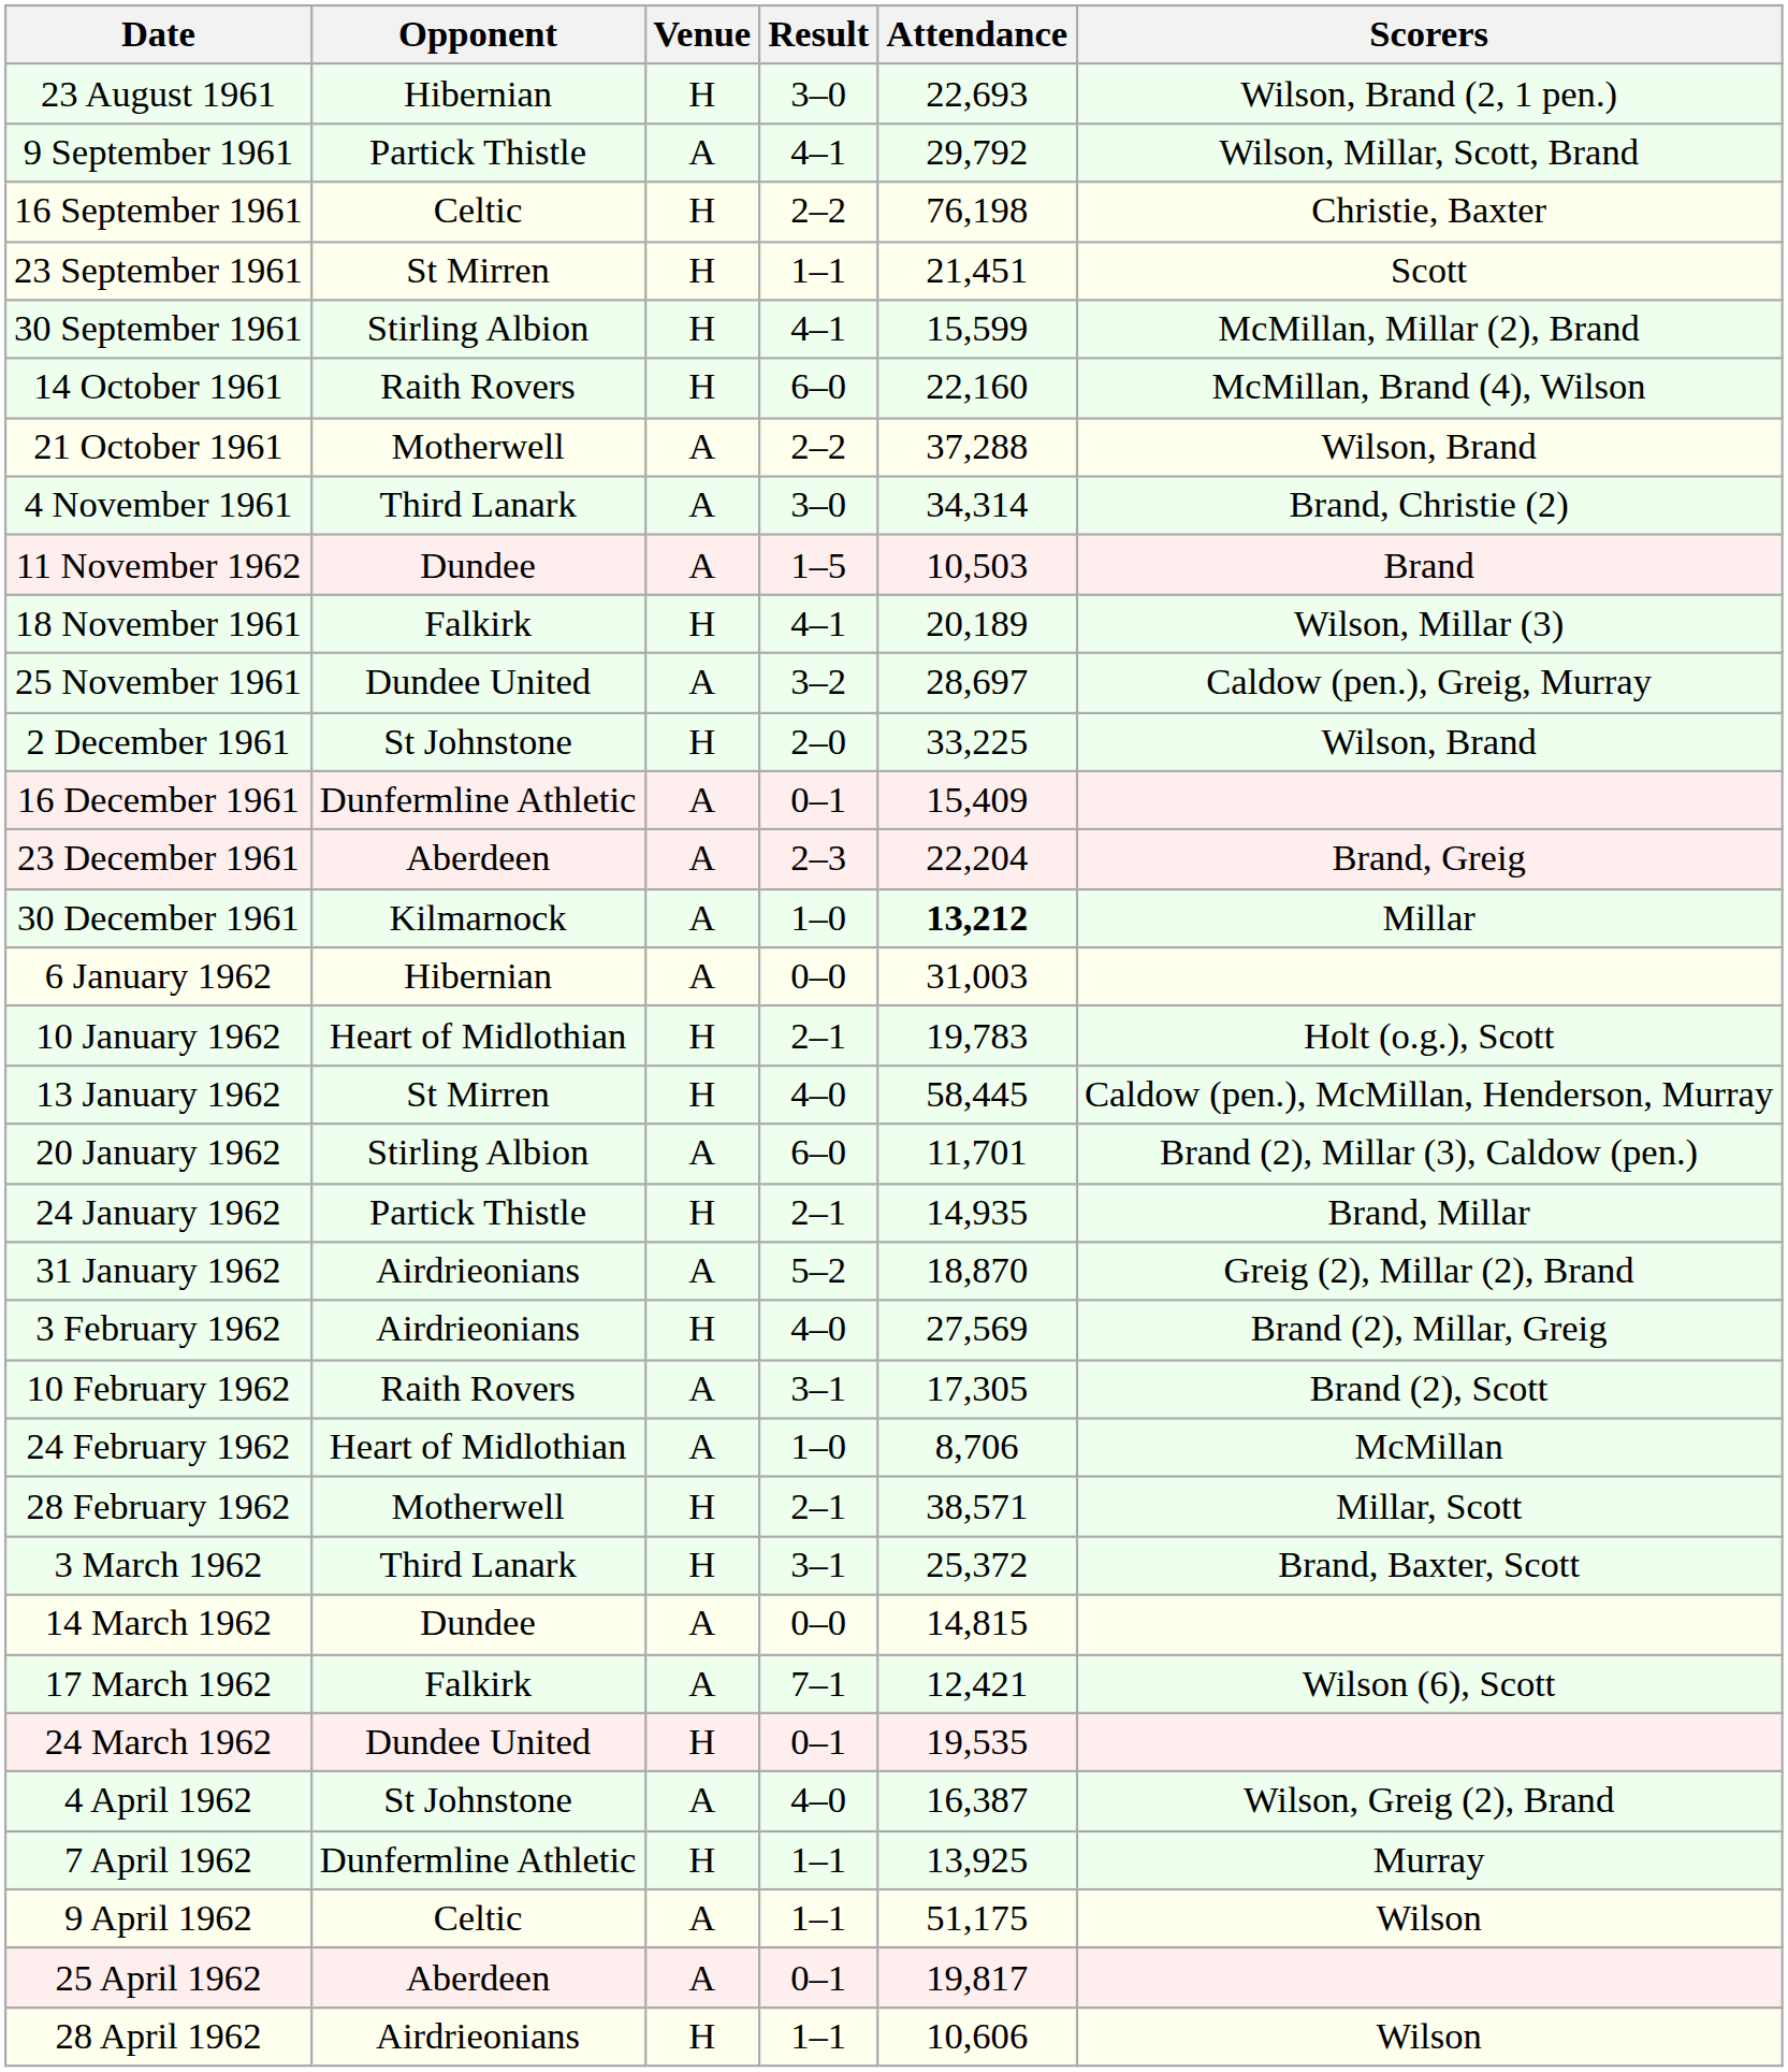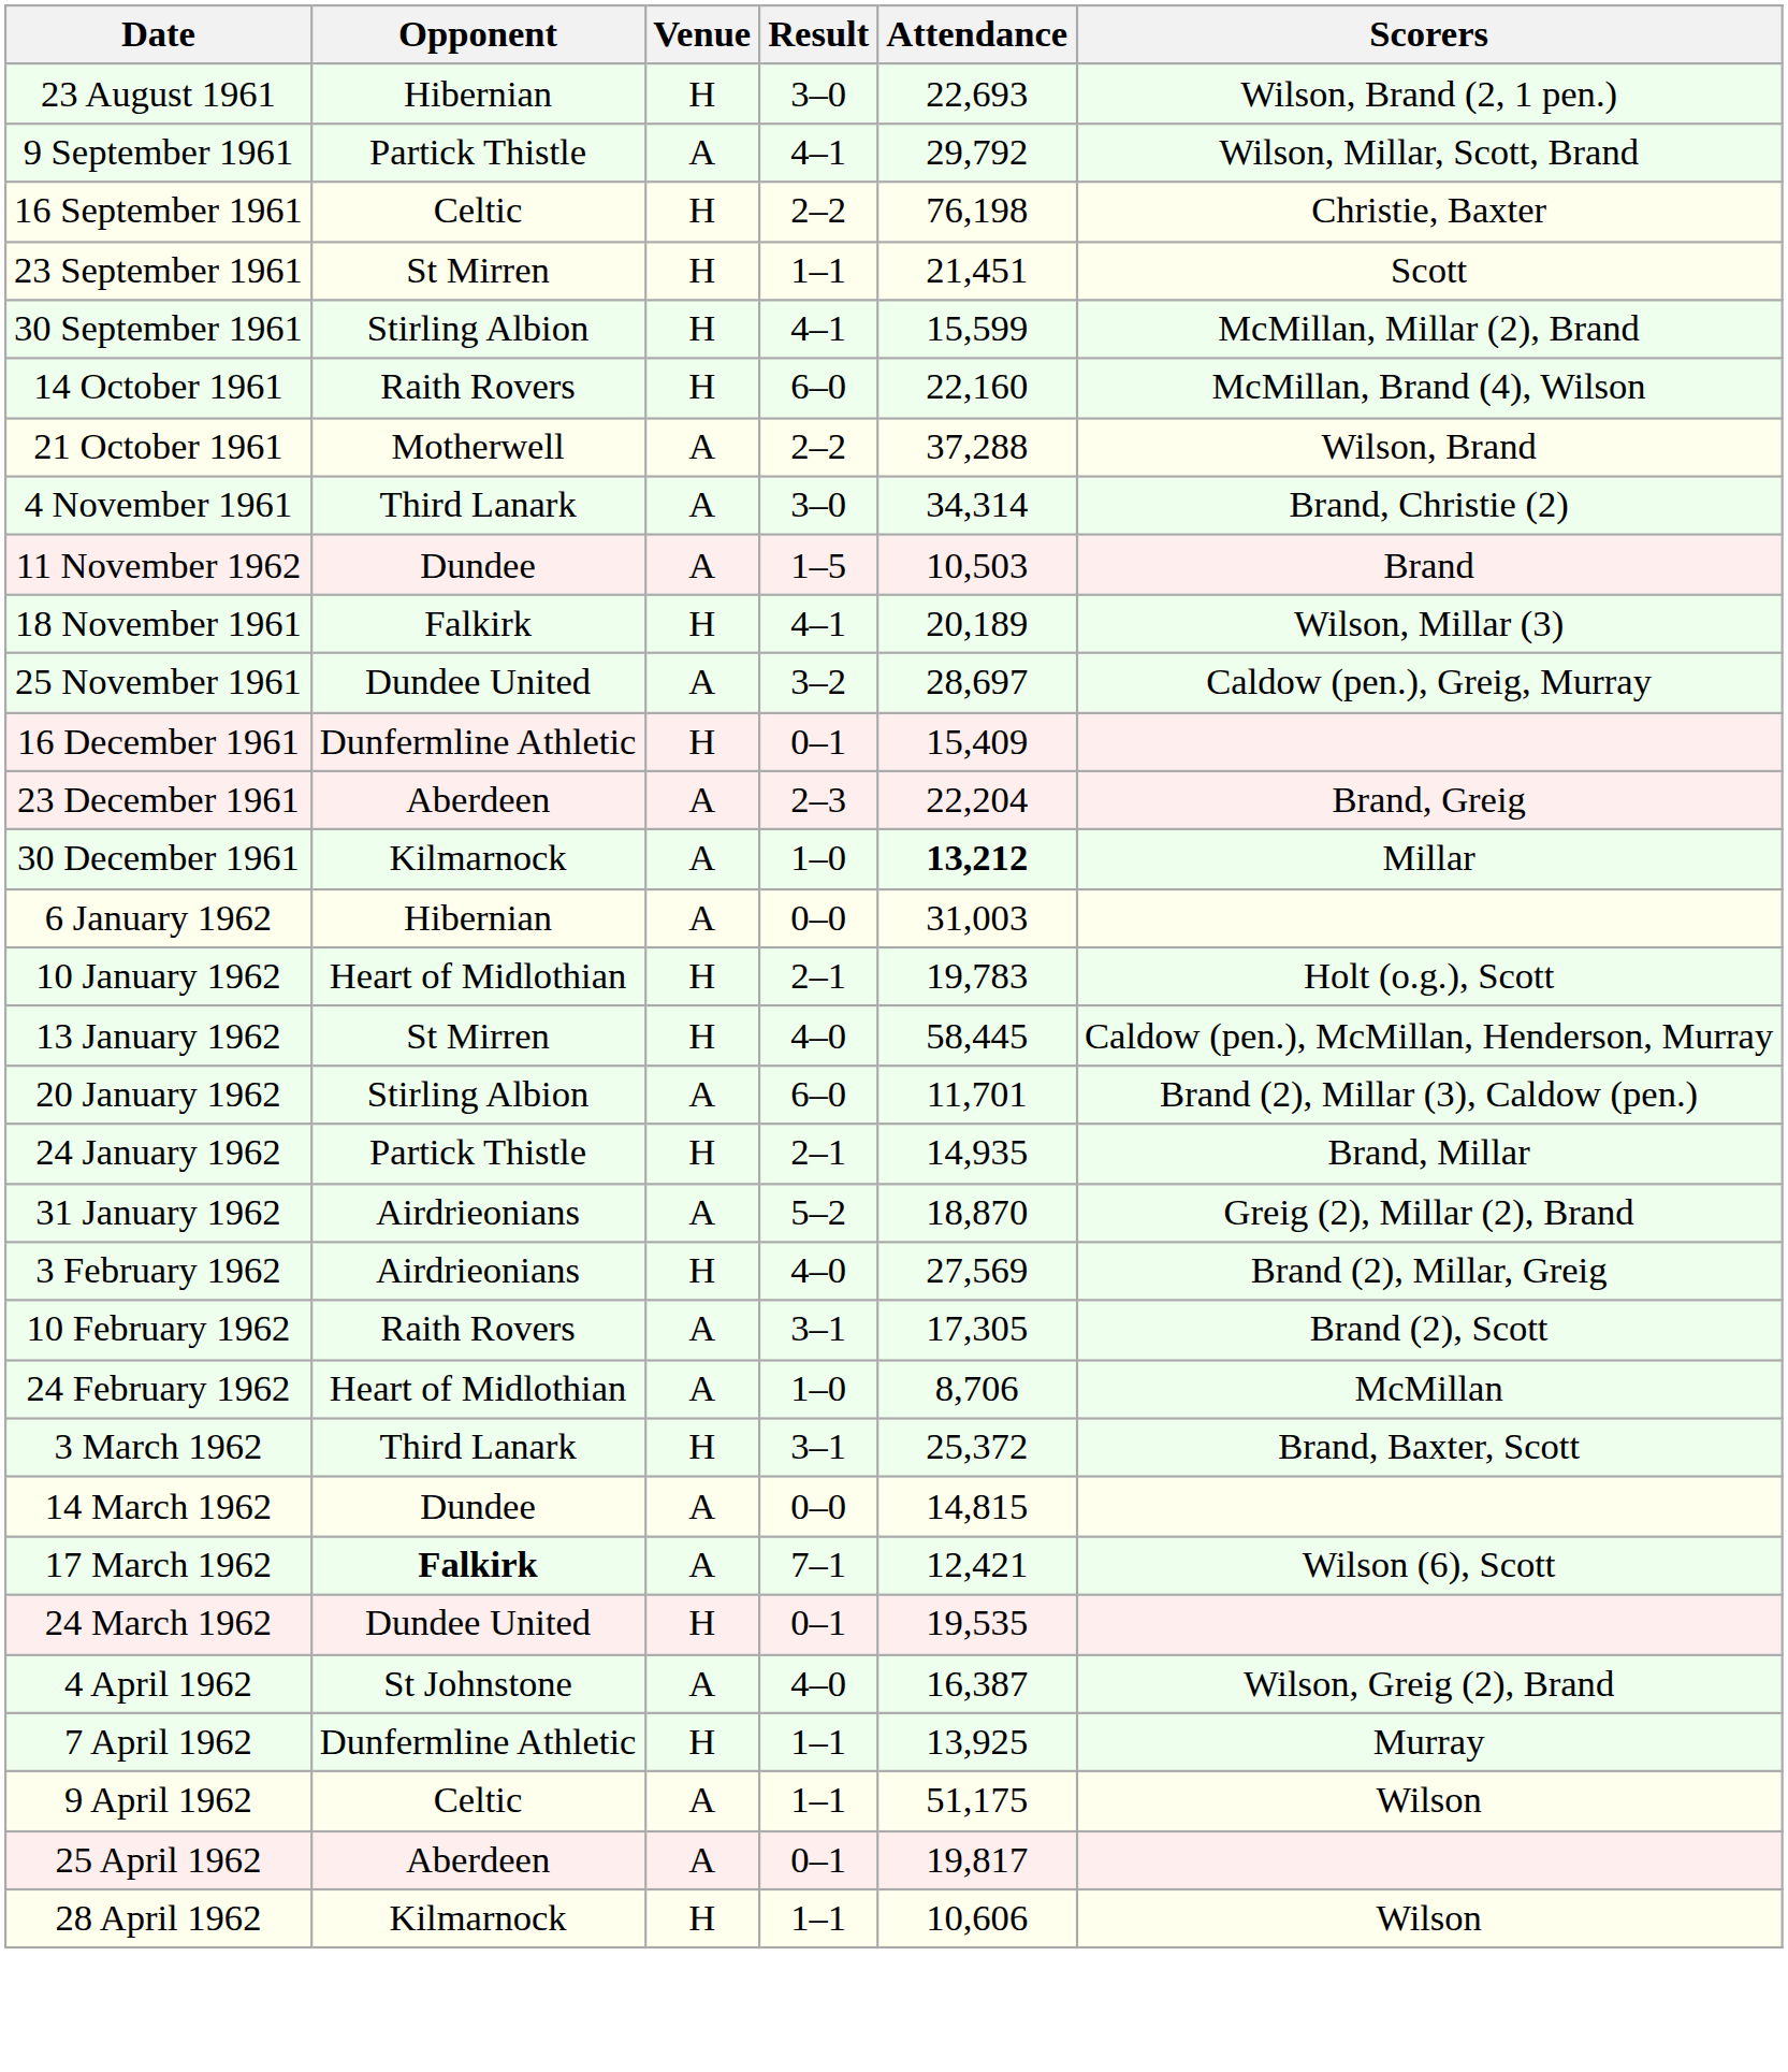- row: 2 December 1961 | St Johnstone | H | 2–0 | 33,225 | Wilson, Brand
16 December 1961 | Venue: A -> H
- row: 28 February 1962 | Motherwell | H | 2–1 | 38,571 | Millar, Scott
17 March 1962 | Opponent: normal -> bold
28 April 1962 | Opponent: Airdrieonians -> Kilmarnock
